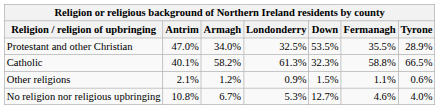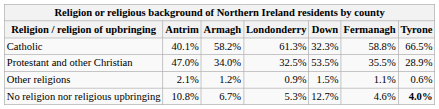rows swapped: Catholic <-> Protestant and other Christian
No religion nor religious upbringing | Tyrone: normal -> bold
